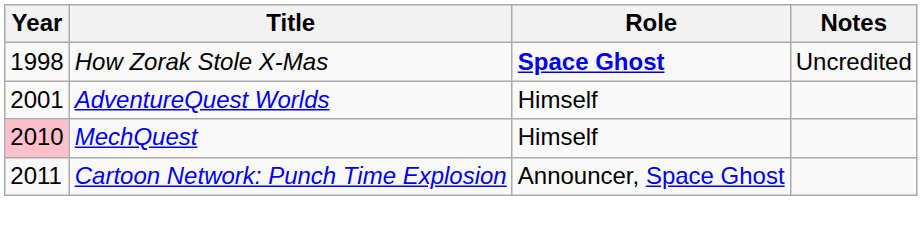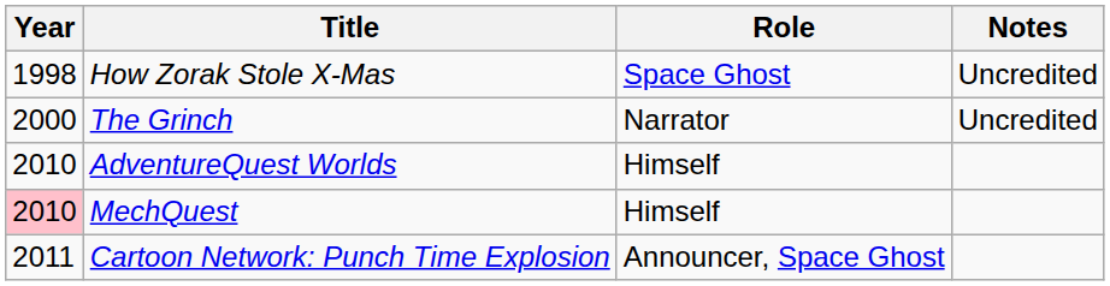How Zorak Stole X-Mas | Role: bold -> normal
+ row: 2000 | The Grinch | Narrator | Uncredited
AdventureQuest Worlds | Year: 2001 -> 2010
